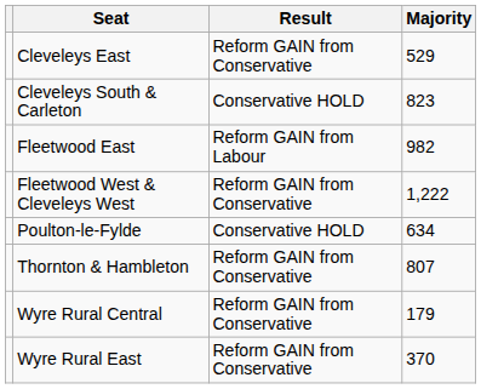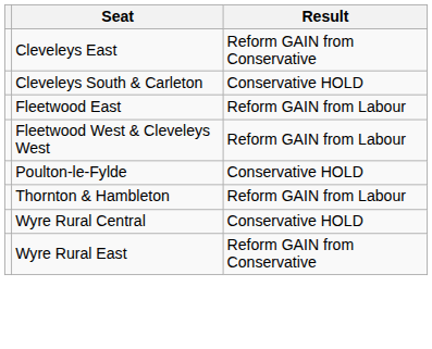- column: Majority | 529 | 823 | 982 | 1,222 | 634 | 807 | 179 | 370
Fleetwood West & Cleveleys West | Result: Reform GAIN from Conservative -> Reform GAIN from Labour
Thornton & Hambleton | Result: Reform GAIN from Conservative -> Reform GAIN from Labour
Wyre Rural Central | Result: Reform GAIN from Conservative -> Conservative HOLD
